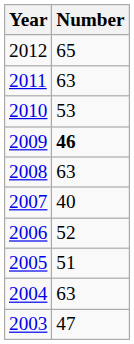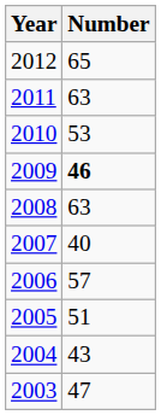2006 | Number: 52 -> 57
2004 | Number: 63 -> 43
